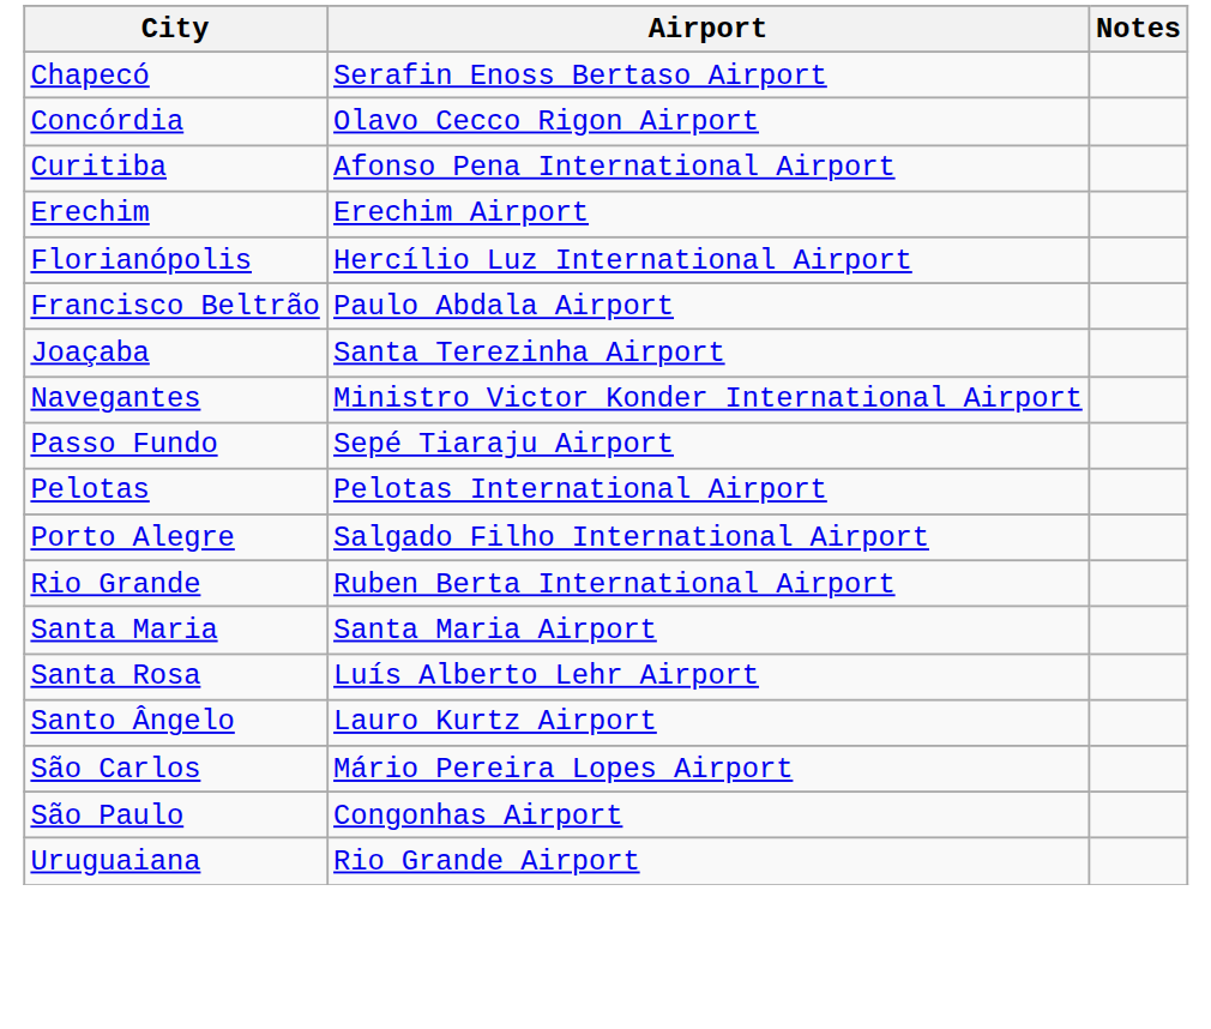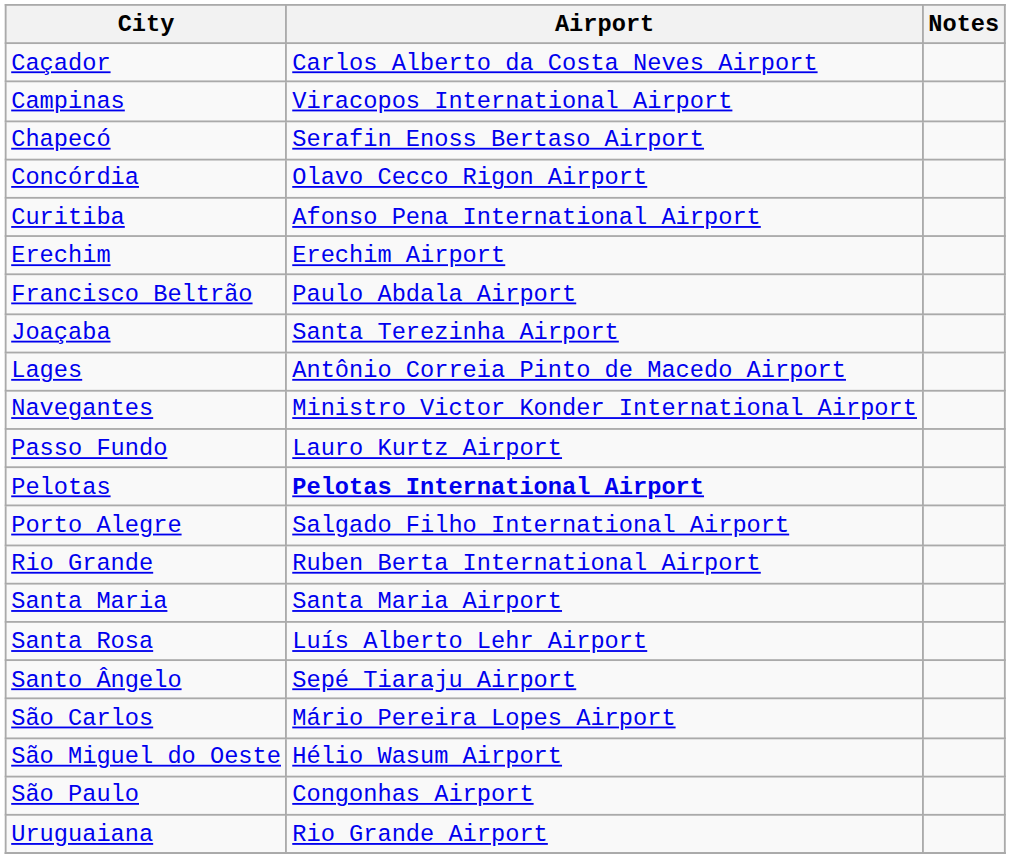+ row: Caçador | Carlos Alberto da Costa Neves Airport
+ row: Campinas | Viracopos International Airport
- row: Florianópolis | Hercílio Luz International Airport
+ row: Lages | Antônio Correia Pinto de Macedo Airport
Passo Fundo | Airport: Sepé Tiaraju Airport -> Lauro Kurtz Airport
Pelotas | Airport: normal -> bold
Santo Ângelo | Airport: Lauro Kurtz Airport -> Sepé Tiaraju Airport
+ row: São Miguel do Oeste | Hélio Wasum Airport
